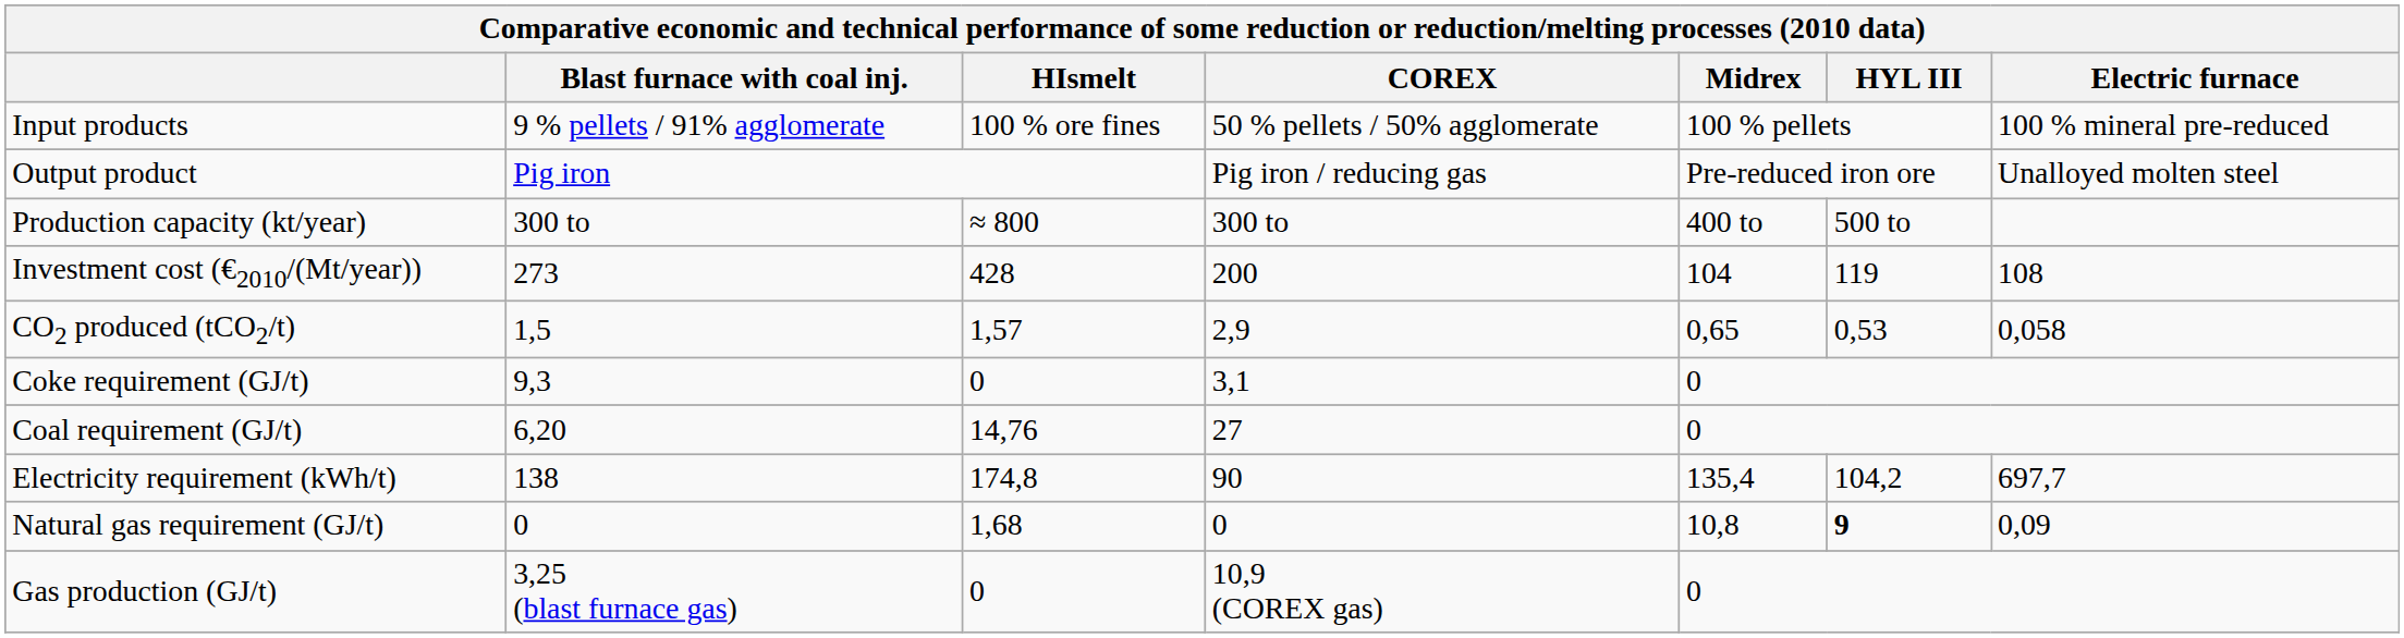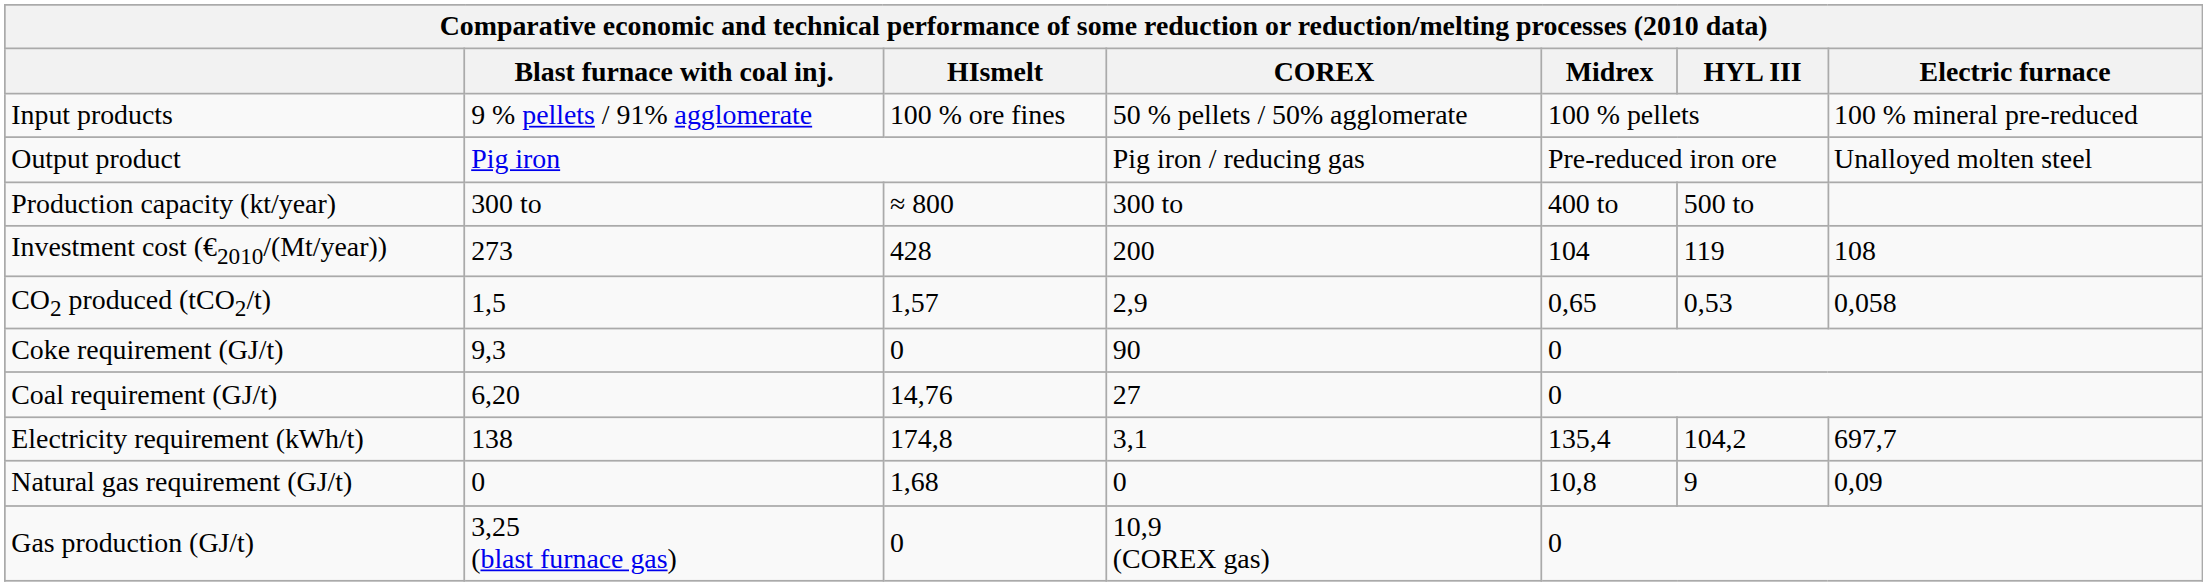Coke requirement (GJ/t) | COREX: 3,1 -> 90
Electricity requirement (kWh/t) | COREX: 90 -> 3,1
Natural gas requirement (GJ/t) | HYL III: bold -> normal
